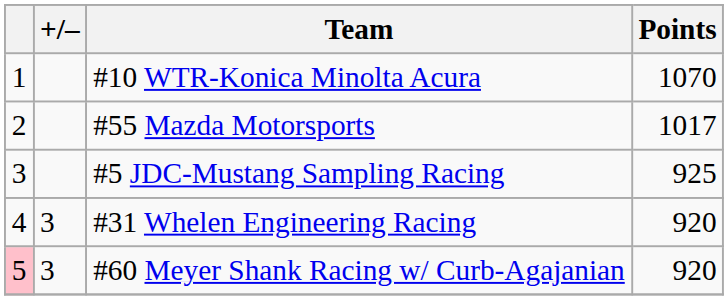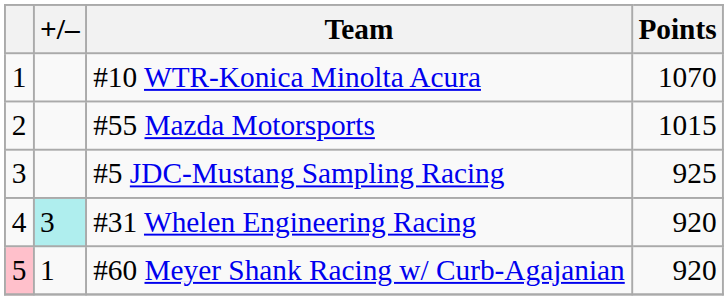#55 Mazda Motorsports | Points: 1017 -> 1015
#31 Whelen Engineering Racing | +/–: no background -> paleturquoise background
#60 Meyer Shank Racing w/ Curb-Agajanian | +/–: 3 -> 1
